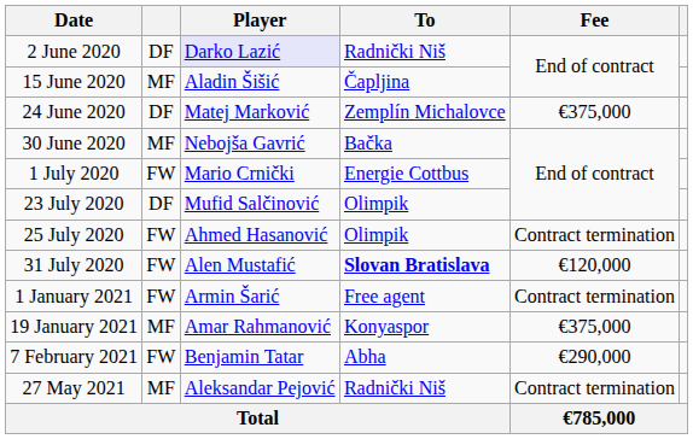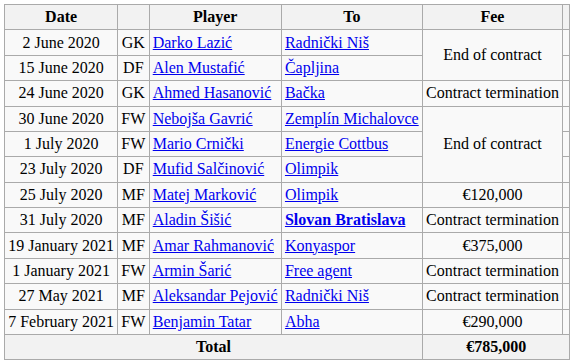2 June 2020 | column 2: DF -> GK
2 June 2020 | Player: lavender background -> no background
15 June 2020 | column 2: MF -> DF
15 June 2020 | Player: Aladin Šišić -> Alen Mustafić
24 June 2020 | column 2: DF -> GK
24 June 2020 | Player: Matej Marković -> Ahmed Hasanović
24 June 2020 | To: Zemplín Michalovce -> Bačka
24 June 2020 | Fee: €375,000 -> Contract termination
30 June 2020 | column 2: MF -> FW
30 June 2020 | To: Bačka -> Zemplín Michalovce
25 July 2020 | column 2: FW -> MF
25 July 2020 | Player: Ahmed Hasanović -> Matej Marković
25 July 2020 | Fee: Contract termination -> €120,000
31 July 2020 | column 2: FW -> MF
31 July 2020 | Player: Alen Mustafić -> Aladin Šišić
31 July 2020 | Fee: €120,000 -> Contract termination
rows swapped: 1 January 2021 <-> 19 January 2021
rows swapped: 7 February 2021 <-> 27 May 2021
